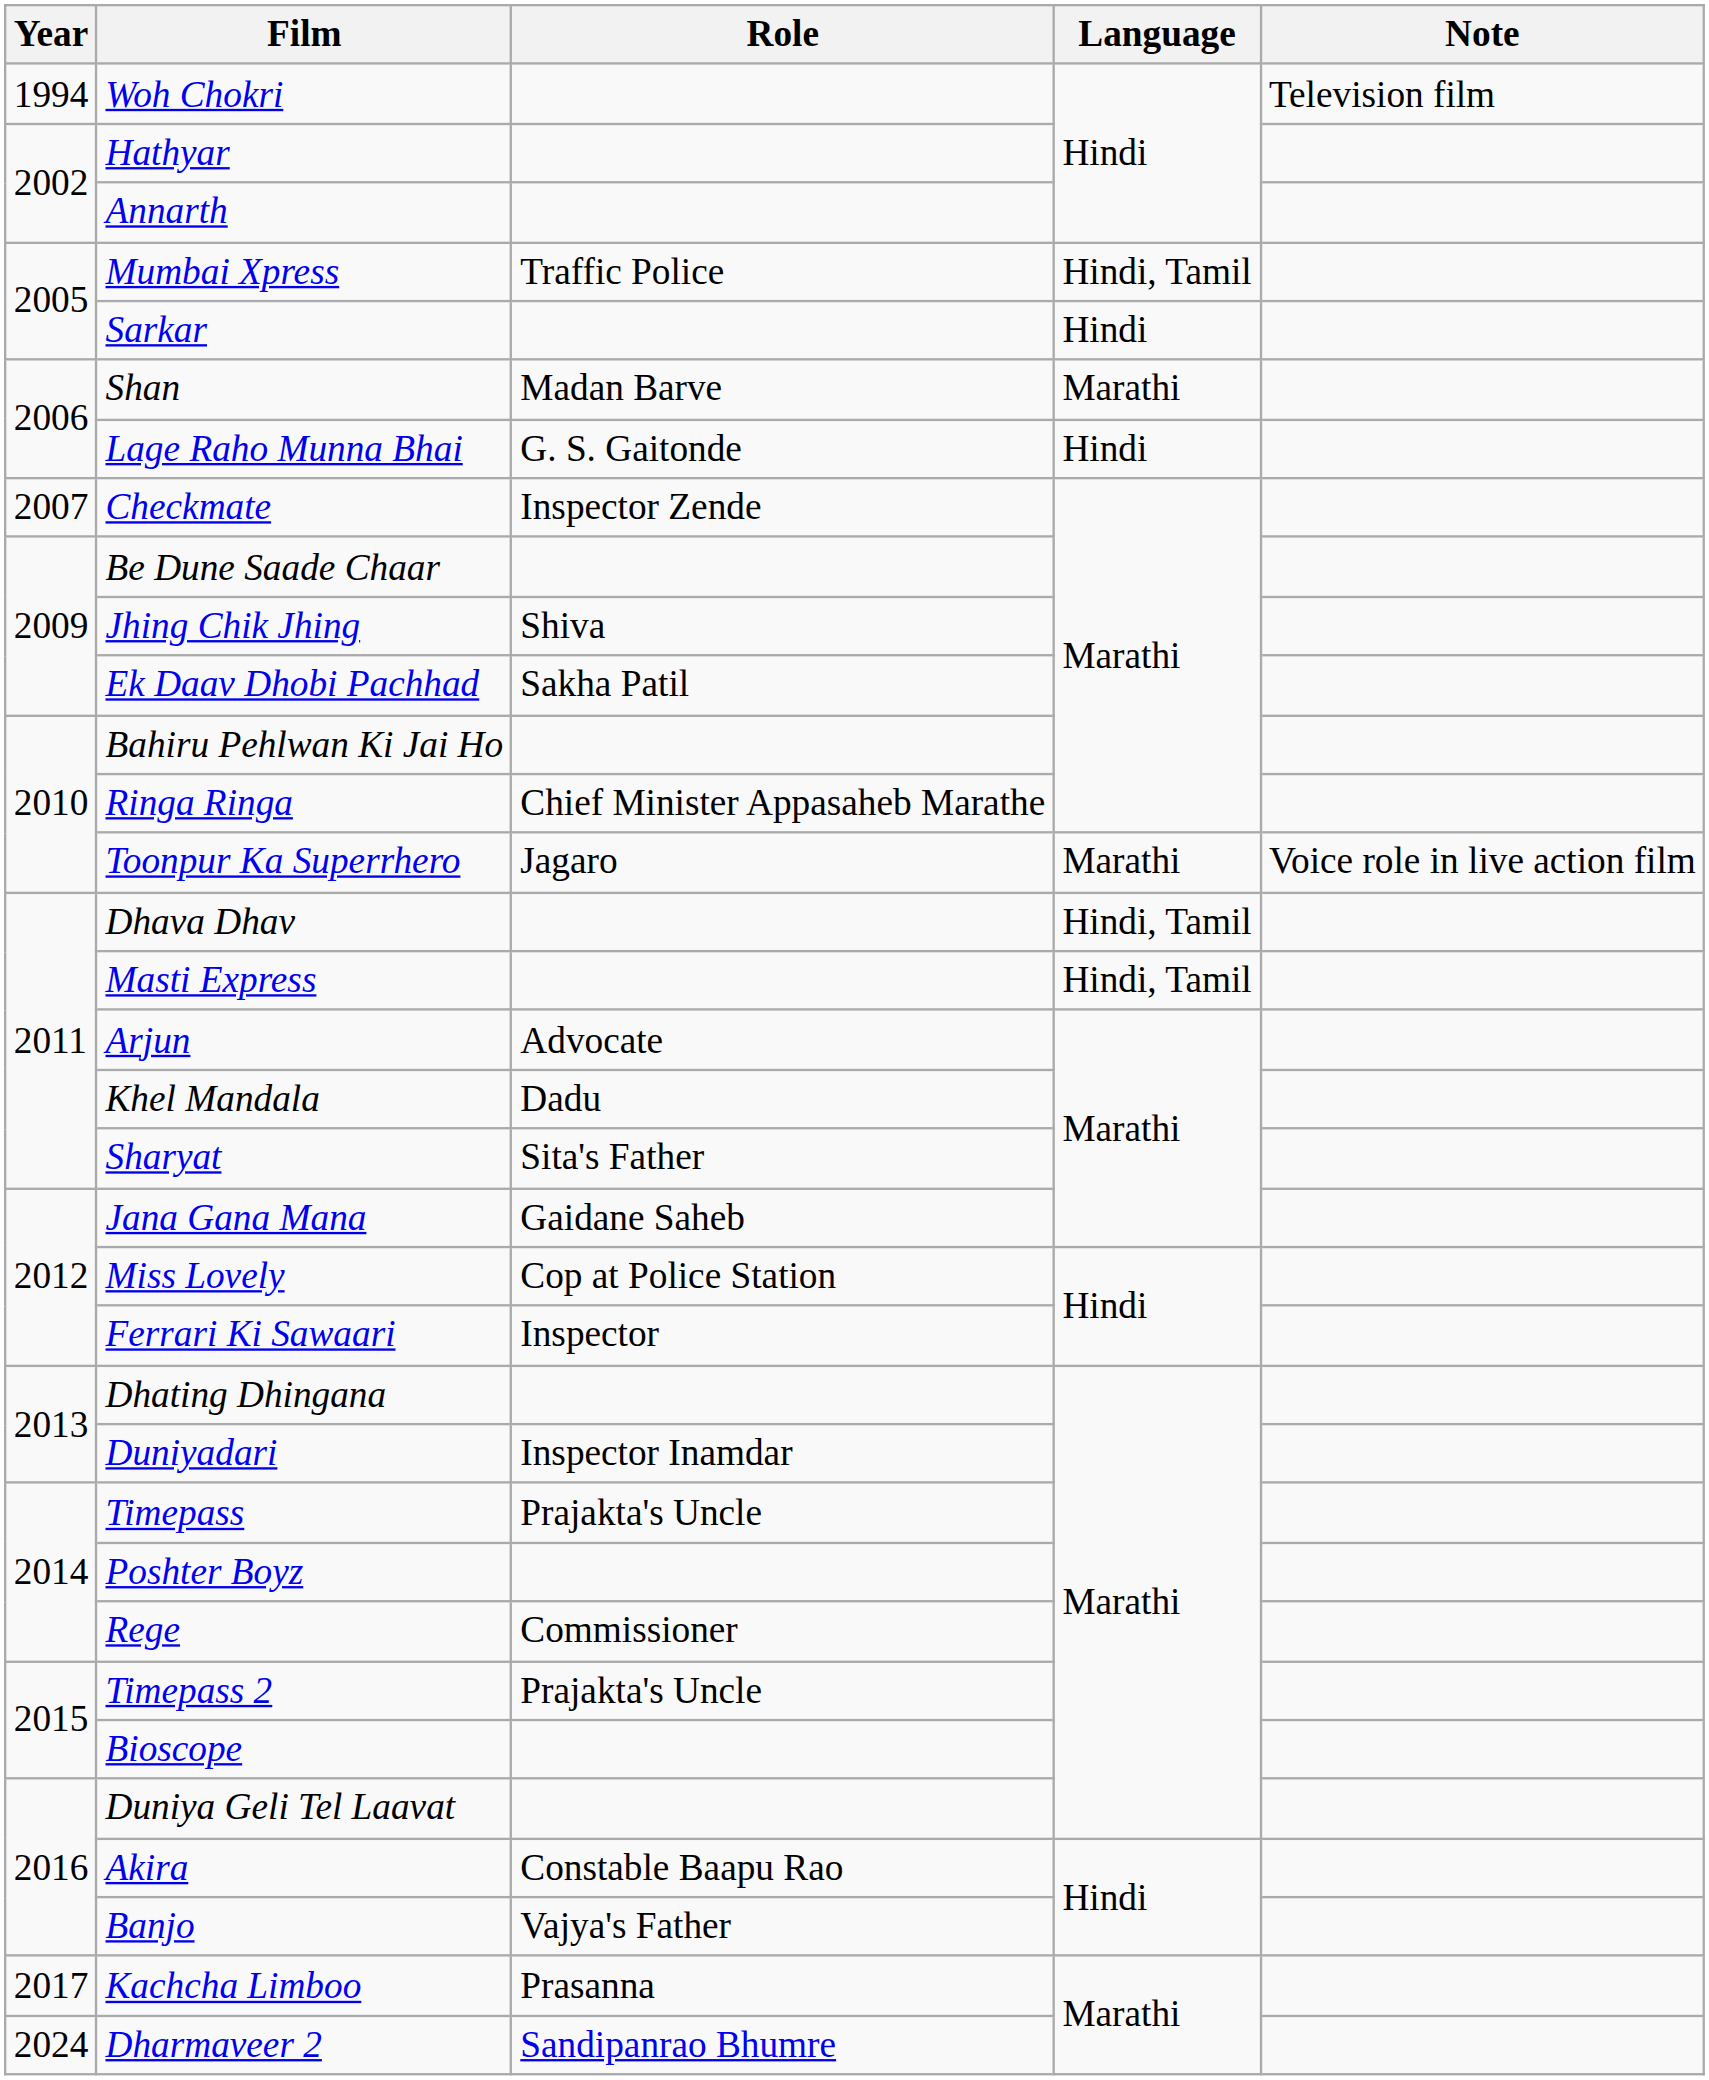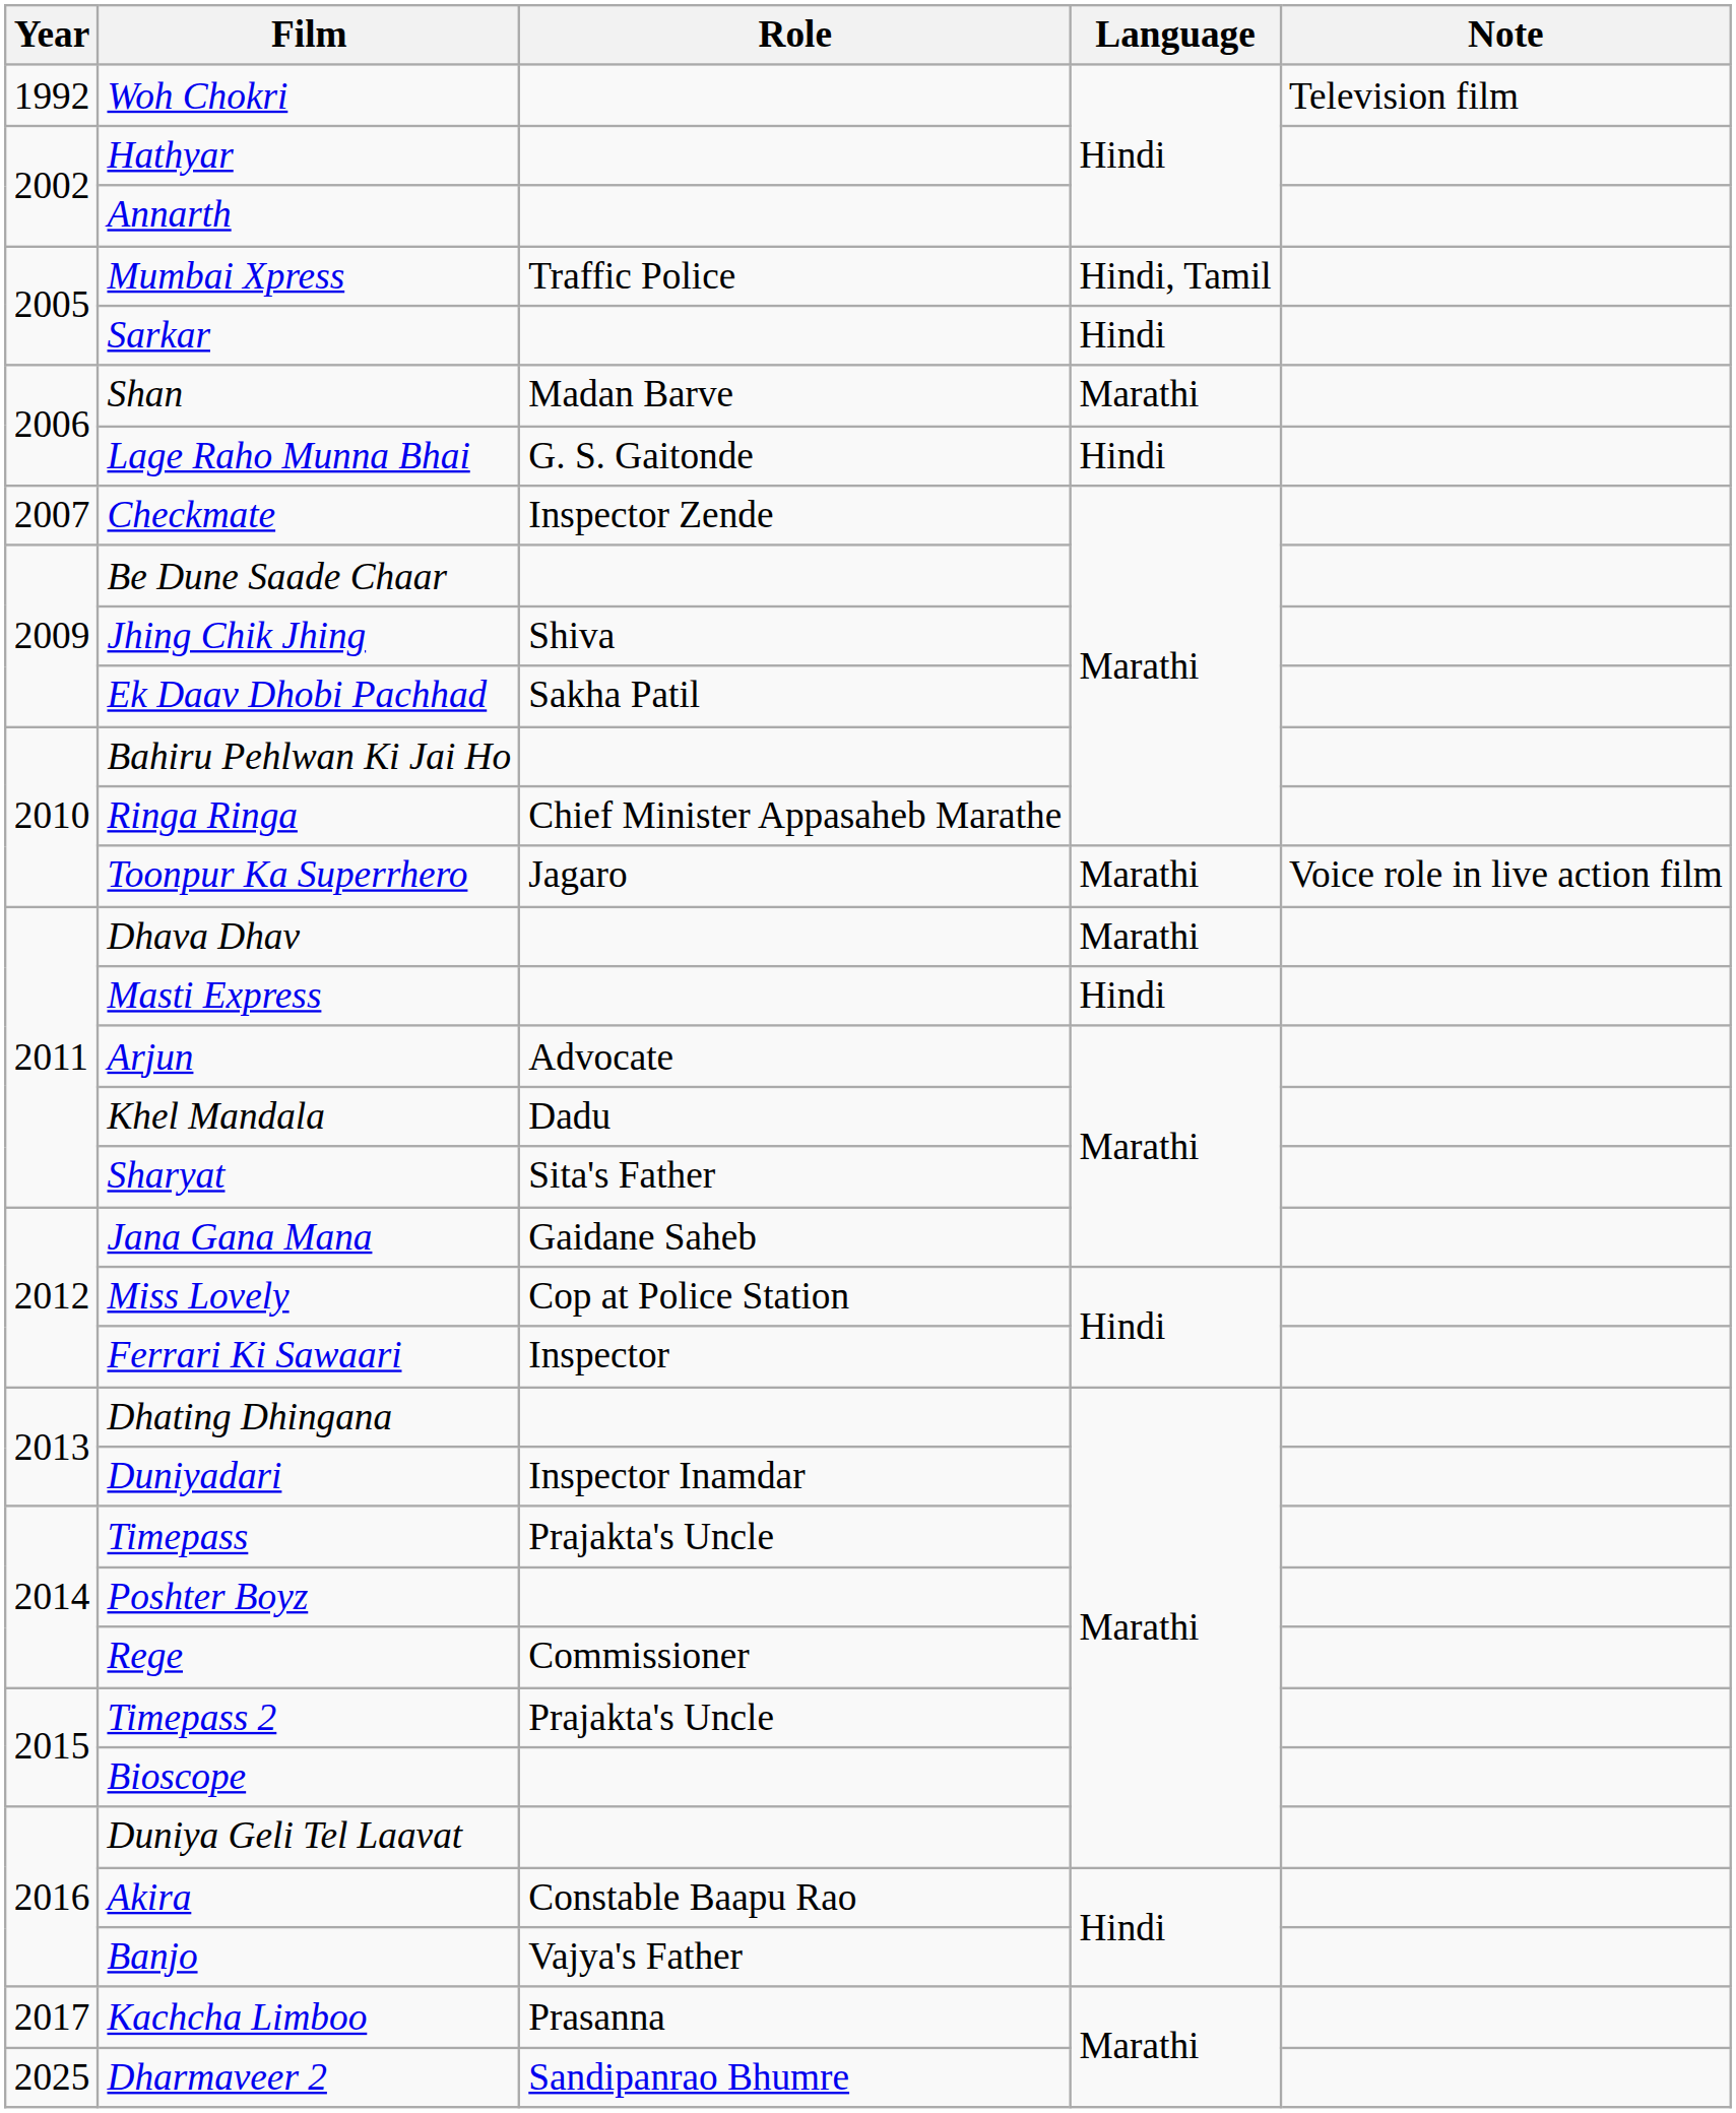Woh Chokri | Year: 1994 -> 1992
Dhava Dhav | Language: Hindi, Tamil -> Marathi
Masti Express | Language: Hindi, Tamil -> Hindi
Dharmaveer 2 | Year: 2024 -> 2025
